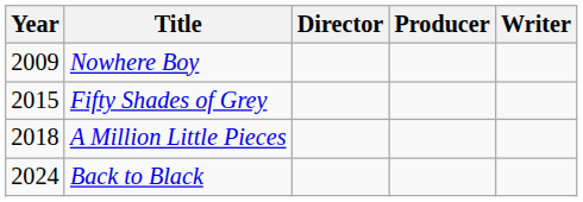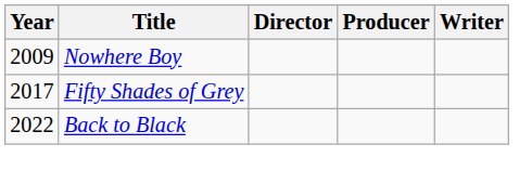Fifty Shades of Grey | Year: 2015 -> 2017
- row: 2018 | A Million Little Pieces
Back to Black | Year: 2024 -> 2022
